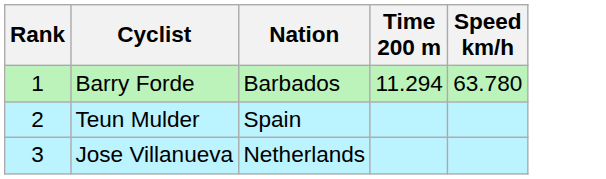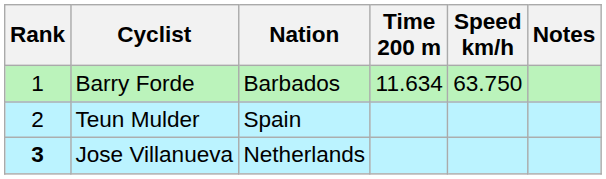+ column: Notes
Barry Forde | Time 200 m: 11.294 -> 11.634
Barry Forde | Speed km/h: 63.780 -> 63.750
Jose Villanueva | Rank: normal -> bold
